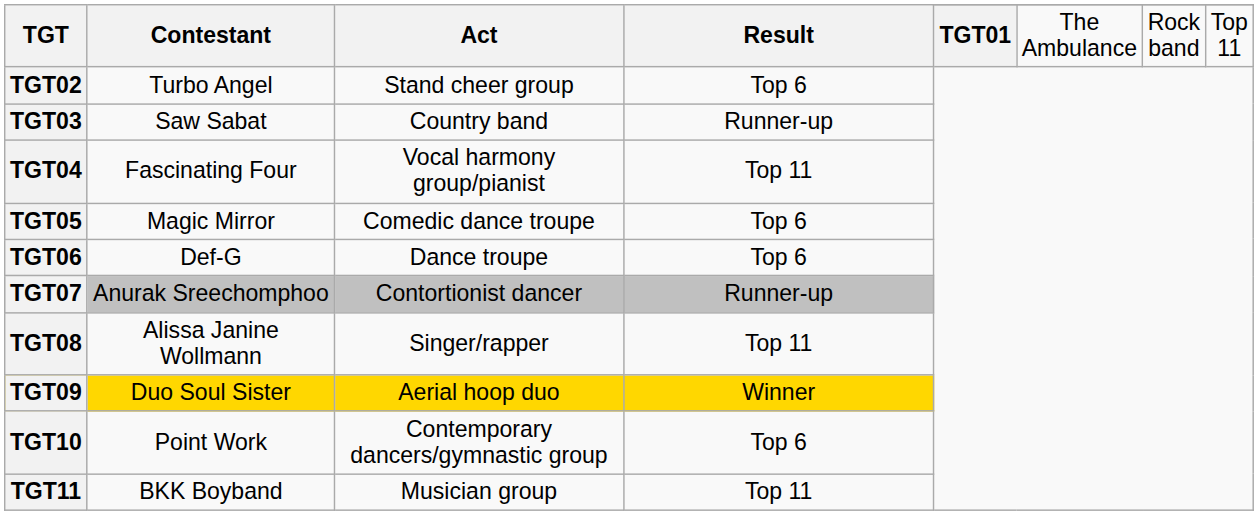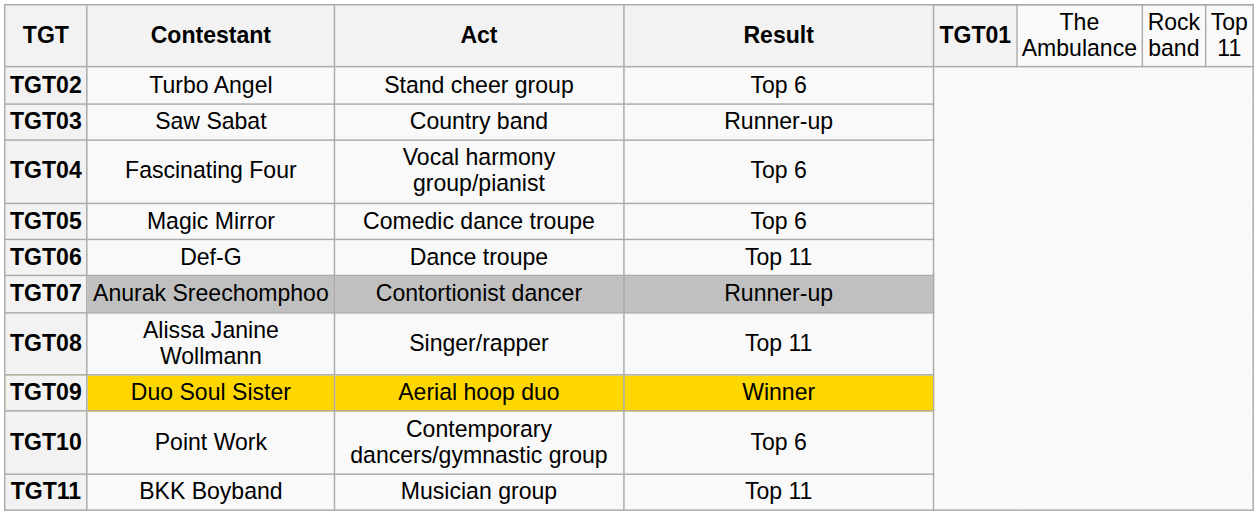TGT04 | Result: Top 11 -> Top 6
TGT06 | Result: Top 6 -> Top 11
